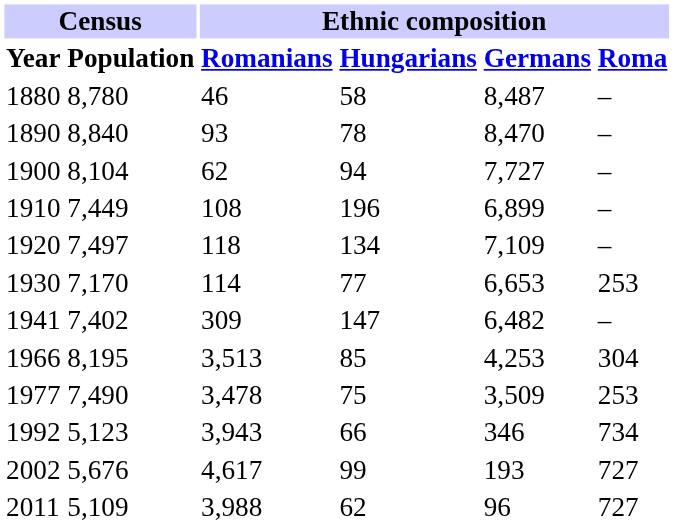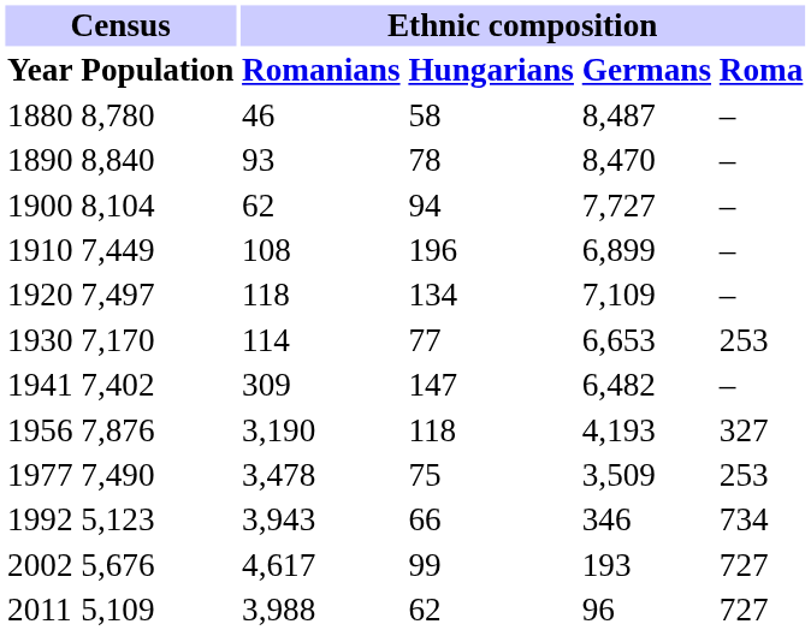+ row: 1956 | 7,876 | 3,190 | 118 | 4,193 | 327
- row: 1966 | 8,195 | 3,513 | 85 | 4,253 | 304
